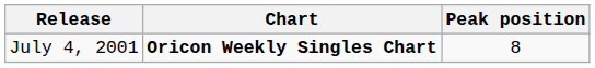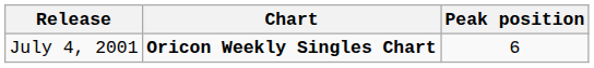July 4, 2001 | Peak position: 8 -> 6
